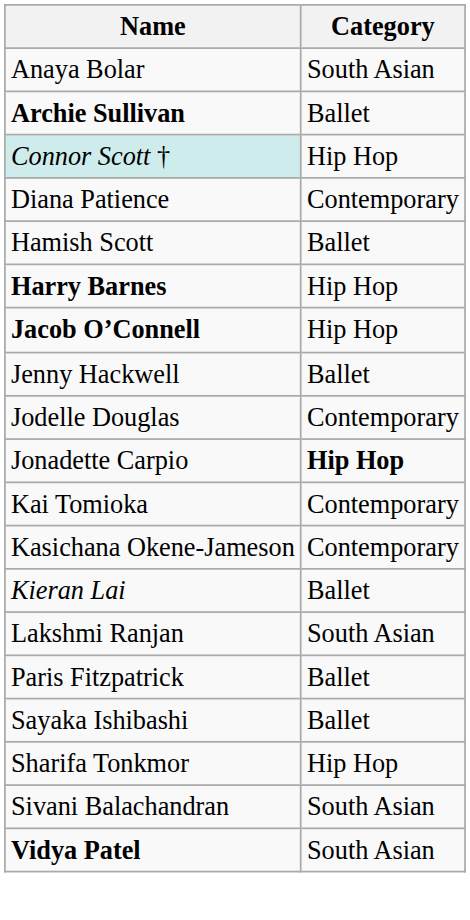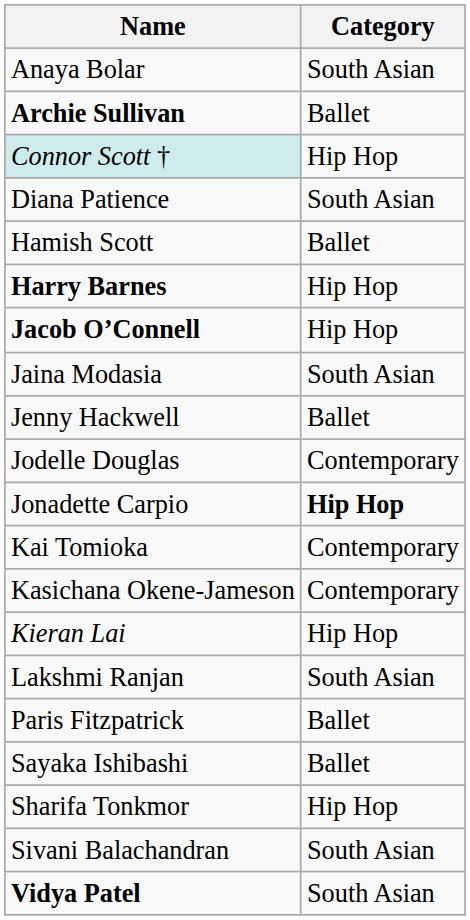Diana Patience | Category: Contemporary -> South Asian
+ row: Jaina Modasia | South Asian
Kieran Lai | Category: Ballet -> Hip Hop
